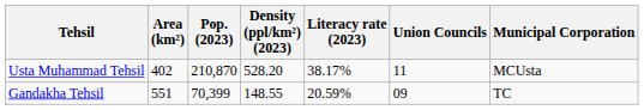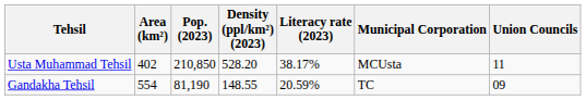columns swapped: Union Councils <-> Municipal Corporation
Usta Muhammad Tehsil | Pop. (2023): 210,870 -> 210,850
Gandakha Tehsil | Area (km²): 551 -> 554
Gandakha Tehsil | Pop. (2023): 70,399 -> 81,190
